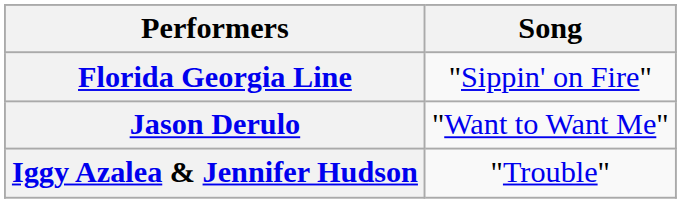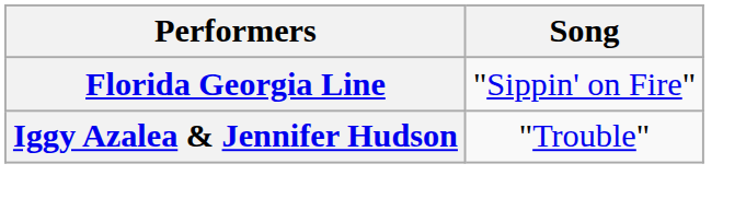- row: Jason Derulo | "Want to Want Me"
